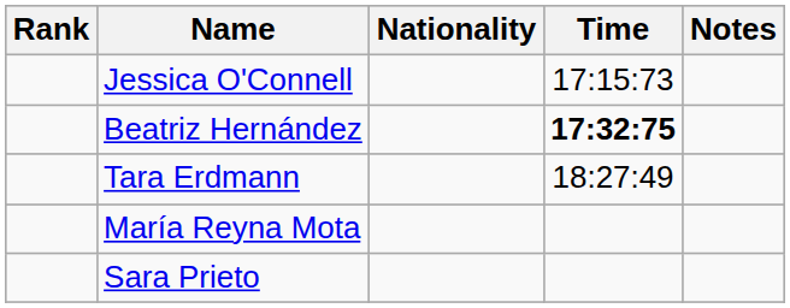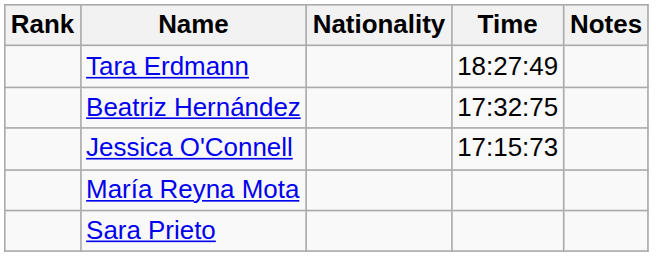rows swapped: Jessica O'Connell <-> Tara Erdmann
Beatriz Hernández | Time: bold -> normal
